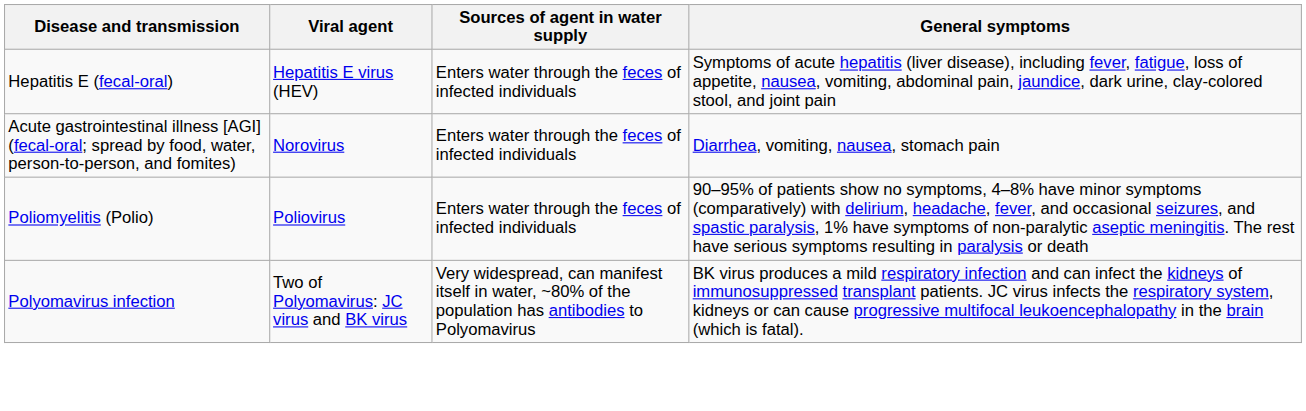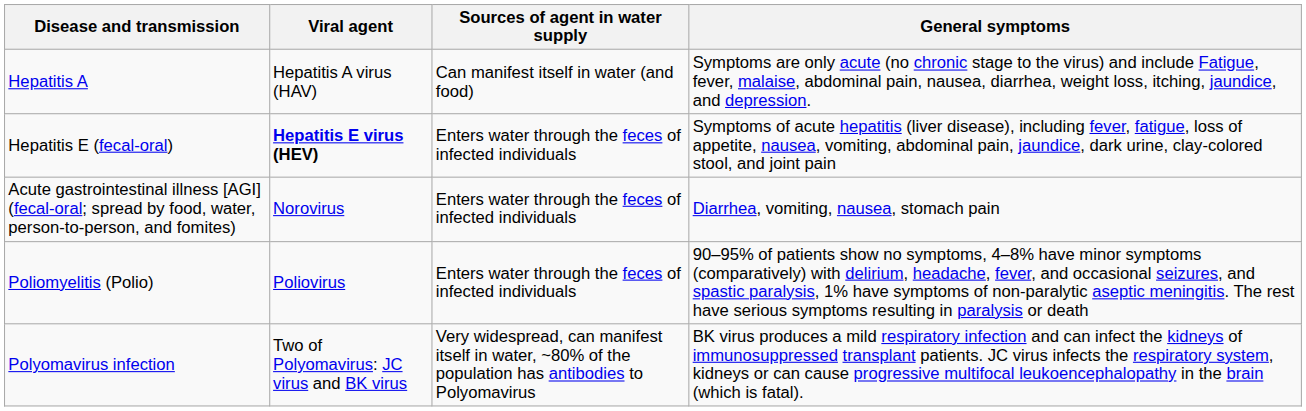+ row: Hepatitis A | Hepatitis A virus (HAV) | Can manifest itself in water (and food) | Symptoms are only acute (no chronic stage to the virus) and include Fatigue, fever, malaise, abdominal pain, nausea, diarrhea, weight loss, itching, jaundice, and depression.
Hepatitis E (fecal-oral) | Viral agent: normal -> bold
